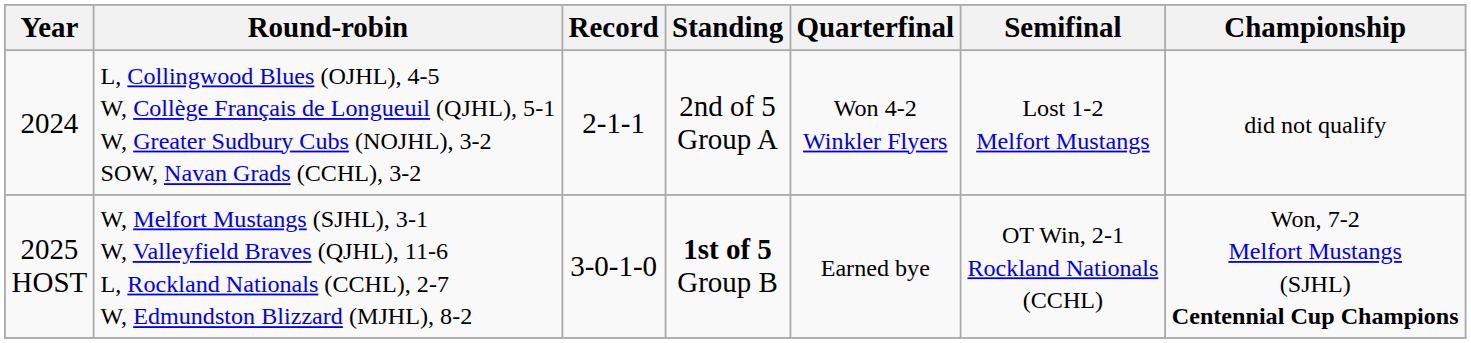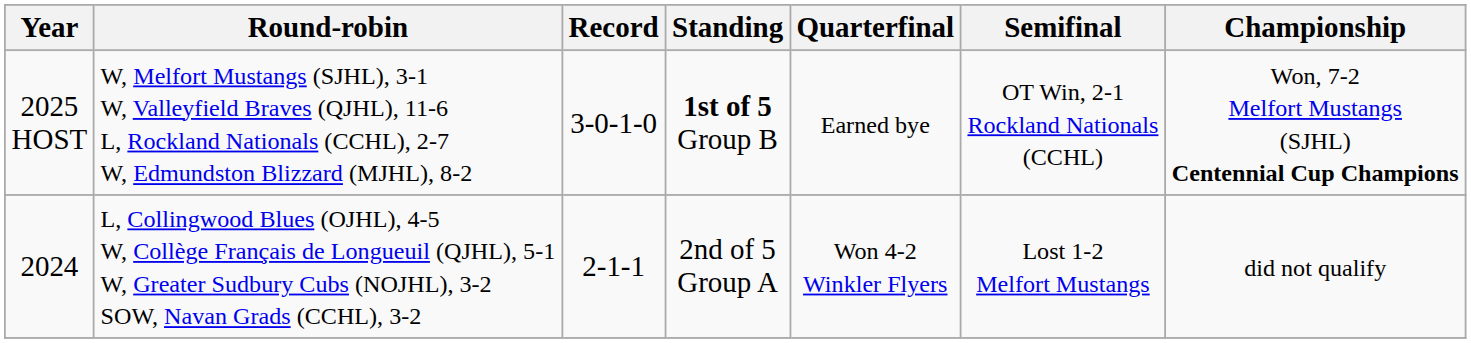rows swapped: 2024 <-> 2025 HOST
